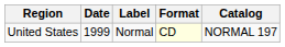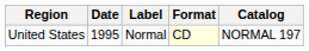United States | Date: 1999 -> 1995
